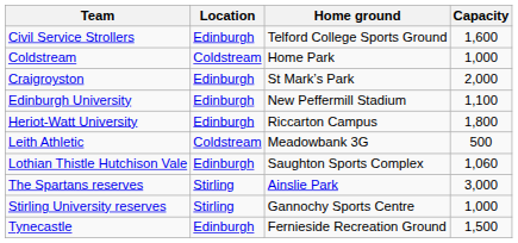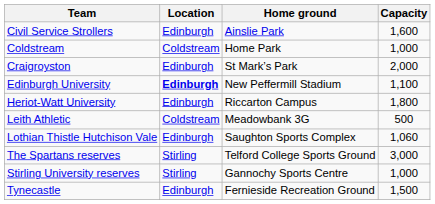Civil Service Strollers | Home ground: Telford College Sports Ground -> Ainslie Park
Edinburgh University | Location: normal -> bold
The Spartans reserves | Home ground: Ainslie Park -> Telford College Sports Ground
